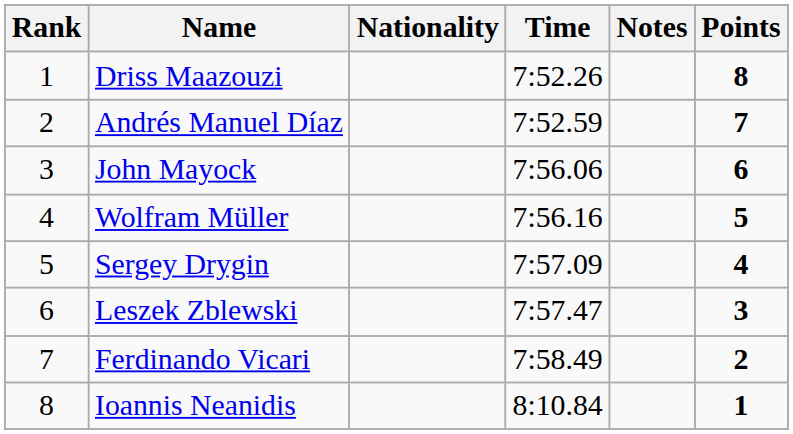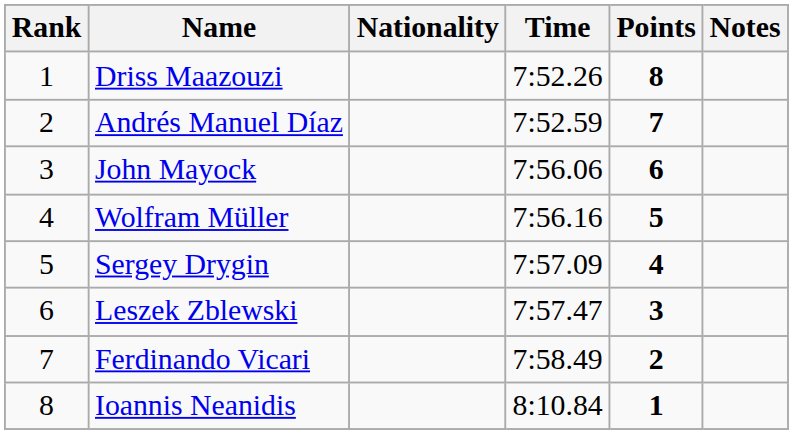columns swapped: Notes <-> Points
